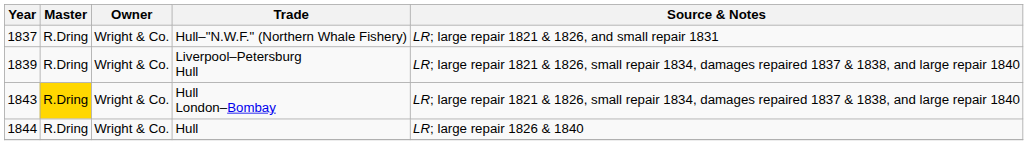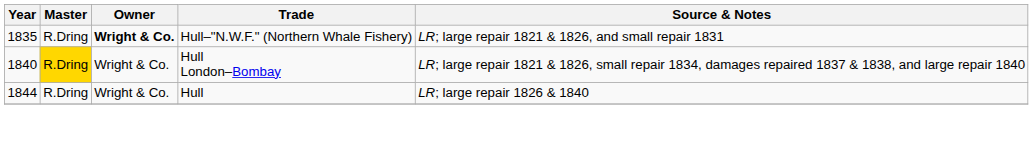Hull–"N.W.F." (Northern Whale Fishery) | Year: 1837 -> 1835
Hull–"N.W.F." (Northern Whale Fishery) | Owner: normal -> bold
- row: 1839 | R.Dring | Wright & Co. | Liverpool–Petersburg Hull | LR; large repair 1821 & 1826, small repair 1834, damages repaired 1837 & 1838, and large repair 1840
Hull London–Bombay | Year: 1843 -> 1840
